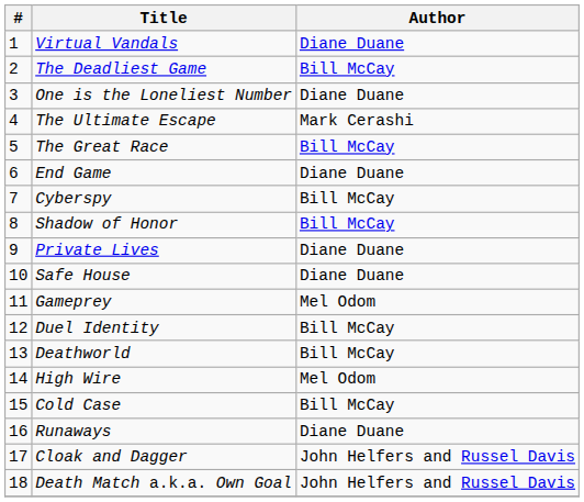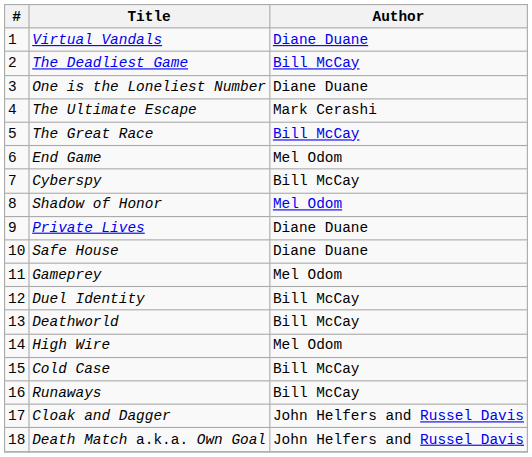End Game | Author: Diane Duane -> Mel Odom
Shadow of Honor | Author: Bill McCay -> Mel Odom
Runaways | Author: Diane Duane -> Bill McCay
